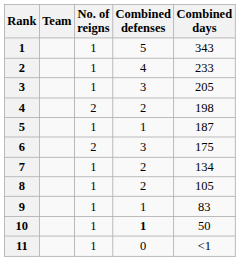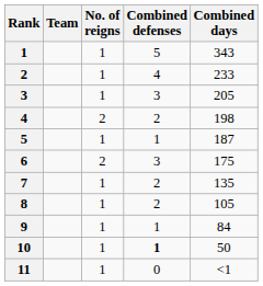7 | Combined days: 134 -> 135
9 | Combined days: 83 -> 84
